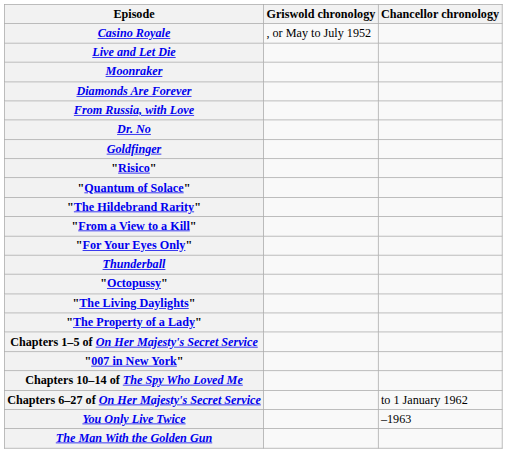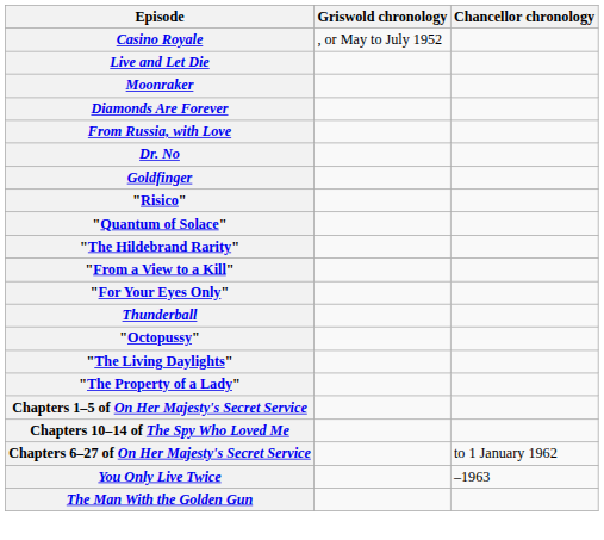- row: "007 in New York"
